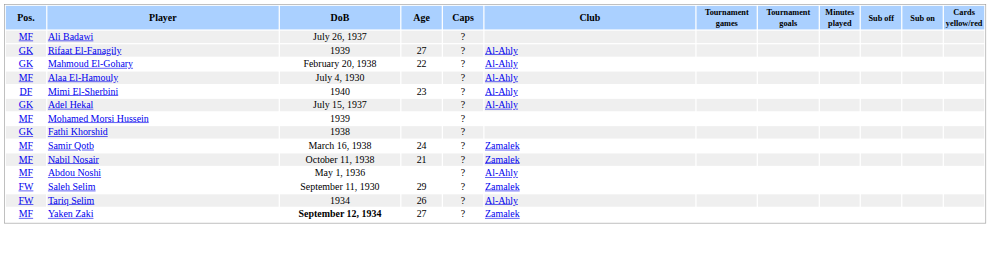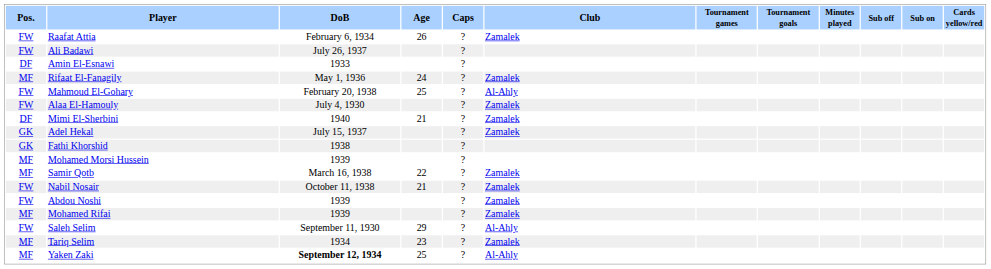+ row: FW | Raafat Attia | February 6, 1934 | 26 | ? | Zamalek
Ali Badawi | Pos.: MF -> FW
+ row: DF | Amin El-Esnawi | 1933 | ?
Rifaat El-Fanagily | Pos.: GK -> MF
Rifaat El-Fanagily | DoB: 1939 -> May 1, 1936
Rifaat El-Fanagily | Age: 27 -> 24
Rifaat El-Fanagily | Club: Al-Ahly -> Zamalek
Mahmoud El-Gohary | Pos.: GK -> FW
Mahmoud El-Gohary | Age: 22 -> 25
Alaa El-Hamouly | Pos.: MF -> FW
Alaa El-Hamouly | Club: Al-Ahly -> Zamalek
Mimi El-Sherbini | Age: 23 -> 21
Mimi El-Sherbini | Club: Al-Ahly -> Zamalek
Adel Hekal | Club: Al-Ahly -> Zamalek
rows swapped: Mohamed Morsi Hussein <-> Fathi Khorshid
Samir Qotb | Age: 24 -> 22
Nabil Nosair | Pos.: MF -> FW
Abdou Noshi | Pos.: MF -> FW
Abdou Noshi | DoB: May 1, 1936 -> 1939
Abdou Noshi | Club: Al-Ahly -> Zamalek
+ row: MF | Mohamed Rifai | 1939 | ? | Zamalek
Saleh Selim | Club: Zamalek -> Al-Ahly
Tariq Selim | Pos.: FW -> MF
Tariq Selim | Age: 26 -> 23
Tariq Selim | Club: Al-Ahly -> Zamalek
Yaken Zaki | Age: 27 -> 25
Yaken Zaki | Club: Zamalek -> Al-Ahly
